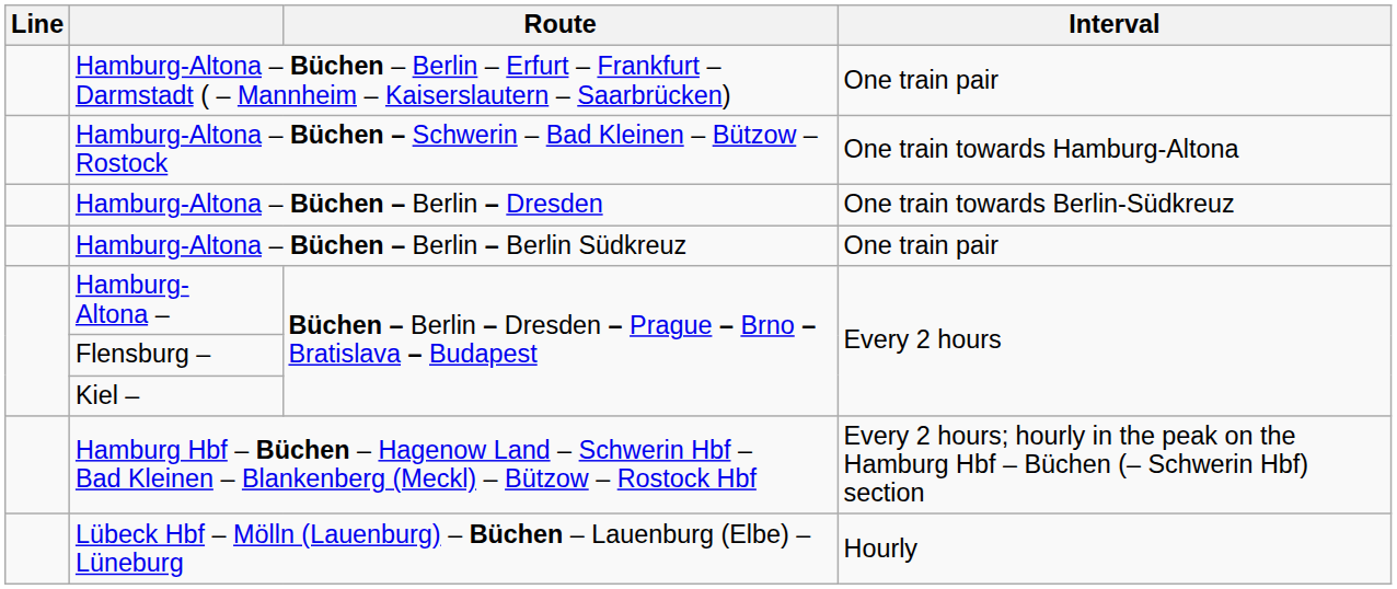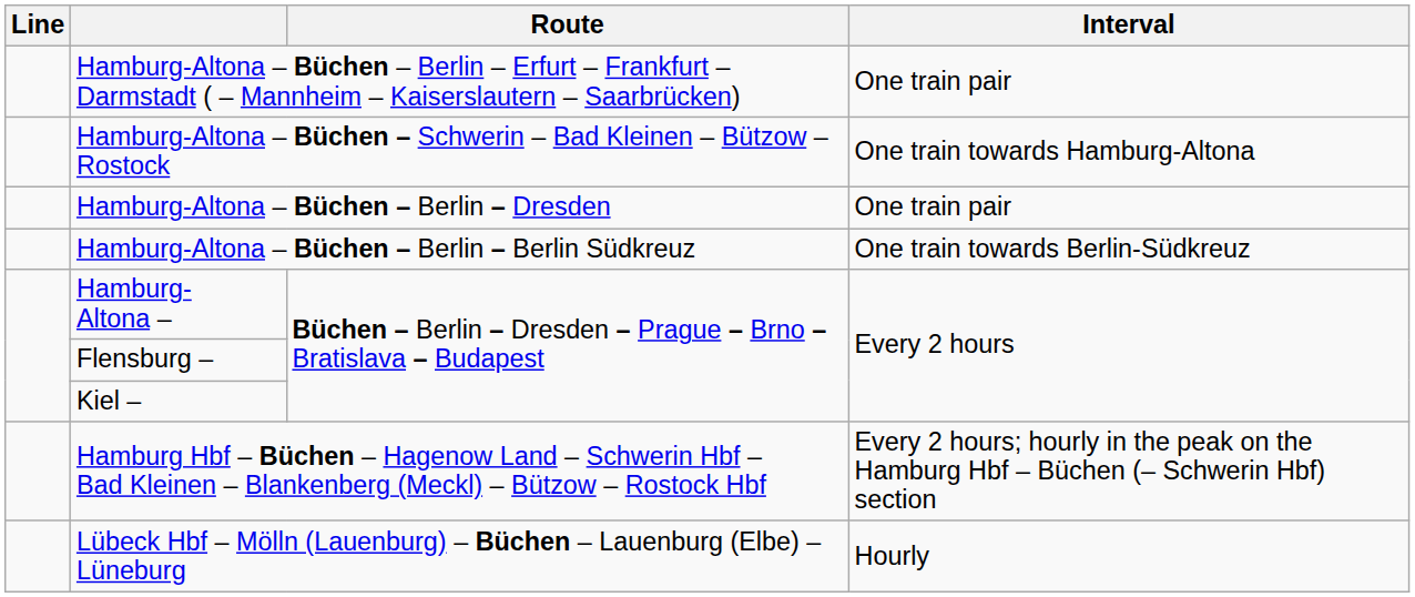Hamburg-Altona – Büchen – Berlin – Dresden | Interval: One train towards Berlin-Südkreuz -> One train pair
Hamburg-Altona – Büchen – Berlin – Berlin Südkreuz | Interval: One train pair -> One train towards Berlin-Südkreuz
